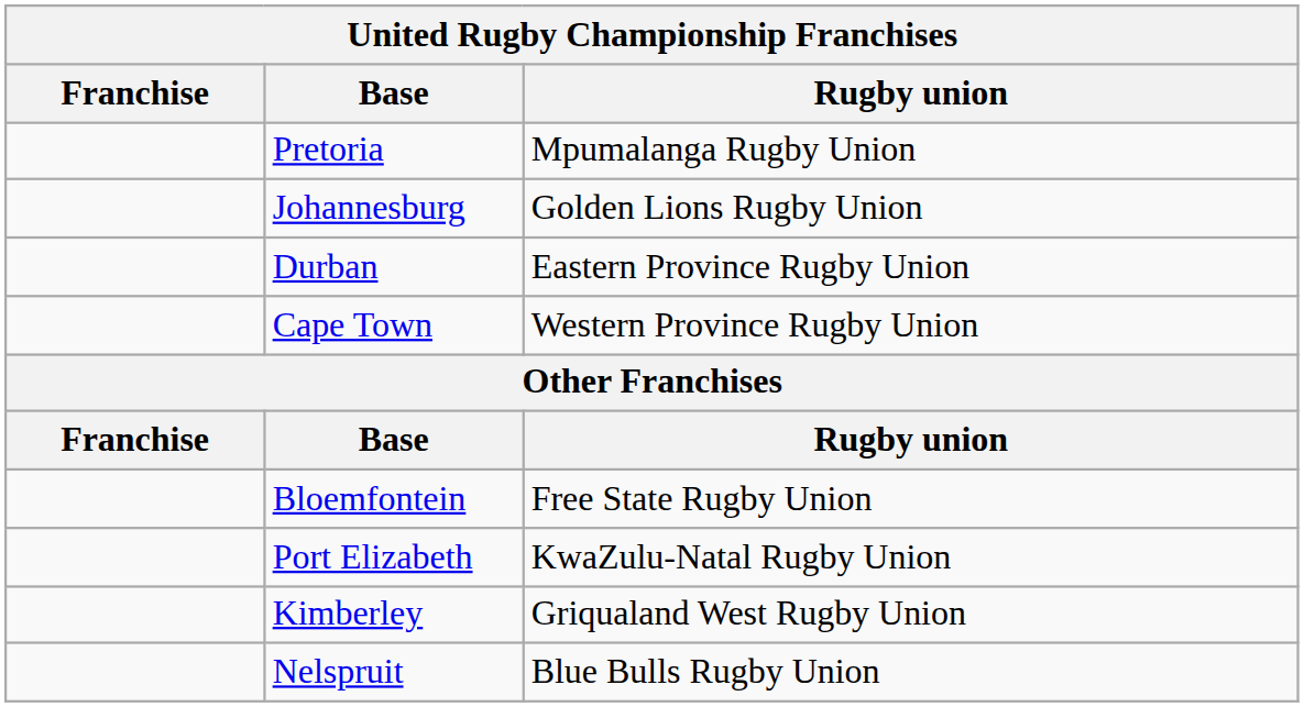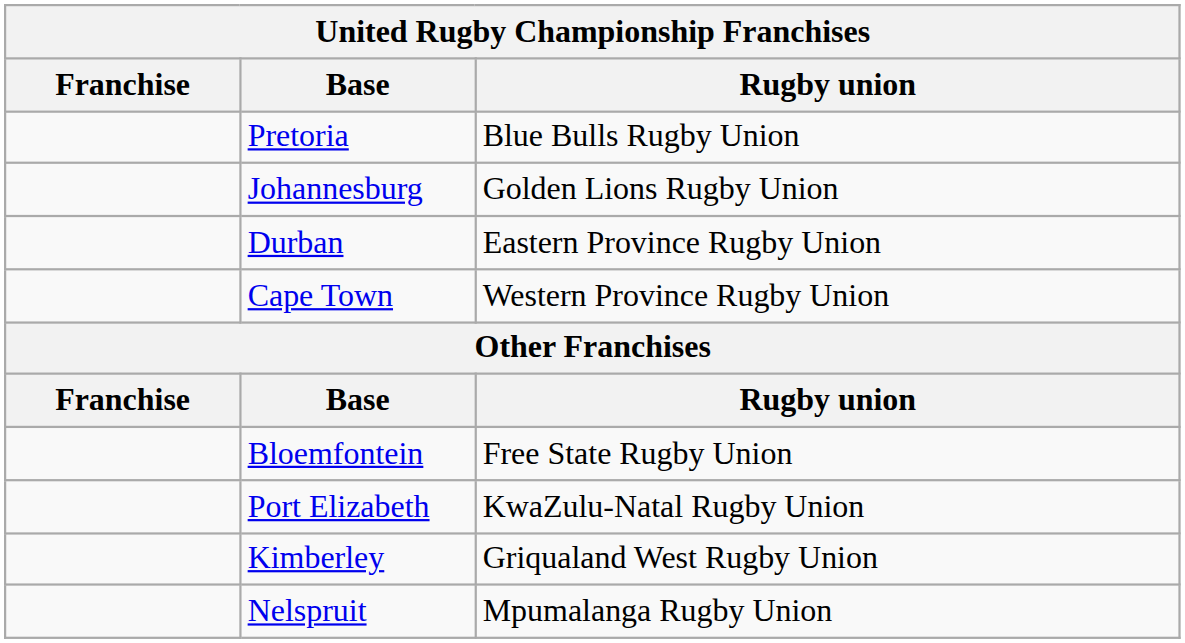Pretoria | Rugby union: Mpumalanga Rugby Union -> Blue Bulls Rugby Union
Nelspruit | Rugby union: Blue Bulls Rugby Union -> Mpumalanga Rugby Union
